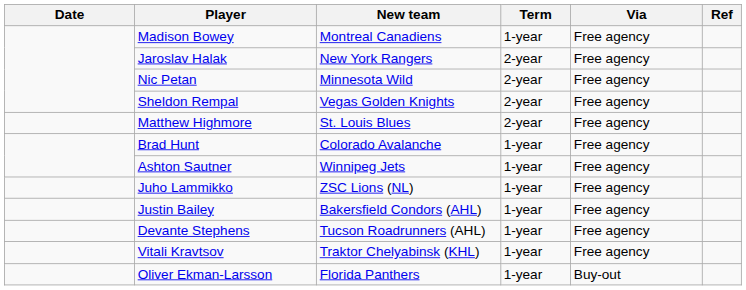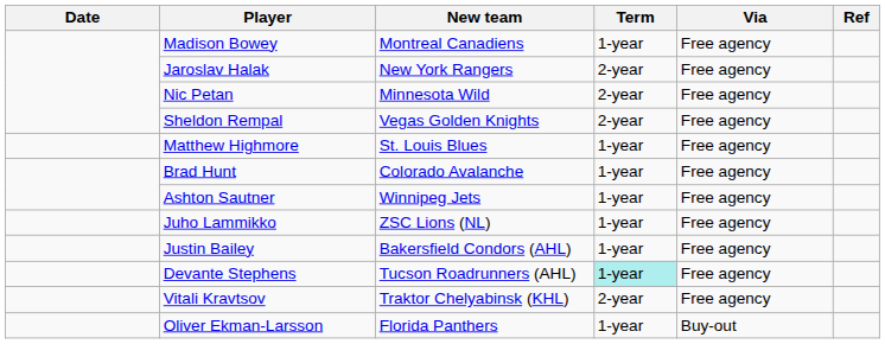Matthew Highmore | Term: 2-year -> 1-year
Devante Stephens | Term: no background -> paleturquoise background
Vitali Kravtsov | Term: 1-year -> 2-year
